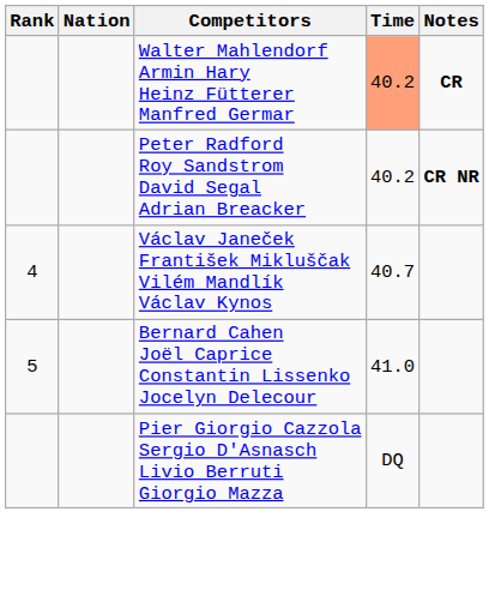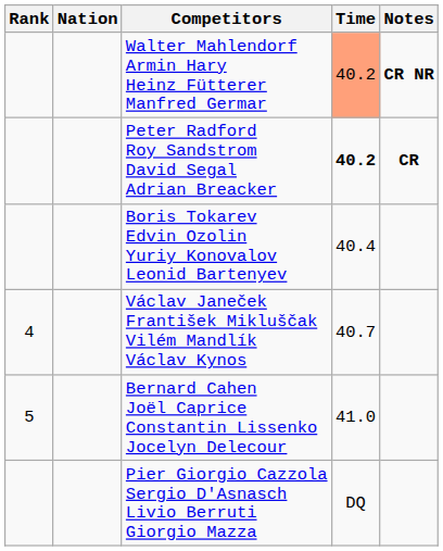Walter Mahlendorf Armin Hary Heinz Fütterer Manfred Germar | Notes: CR -> CR NR
Peter Radford Roy Sandstrom David Segal Adrian Breacker | Time: normal -> bold
Peter Radford Roy Sandstrom David Segal Adrian Breacker | Notes: CR NR -> CR
+ row: Boris Tokarev Edvin Ozolin Yuriy Konovalov Leonid Bartenyev | 40.4
